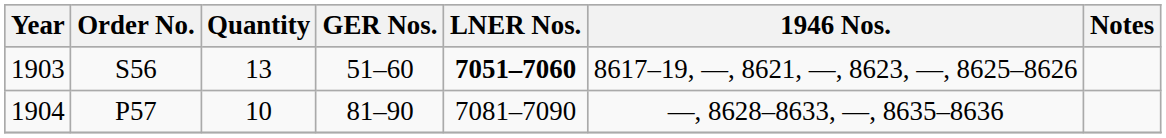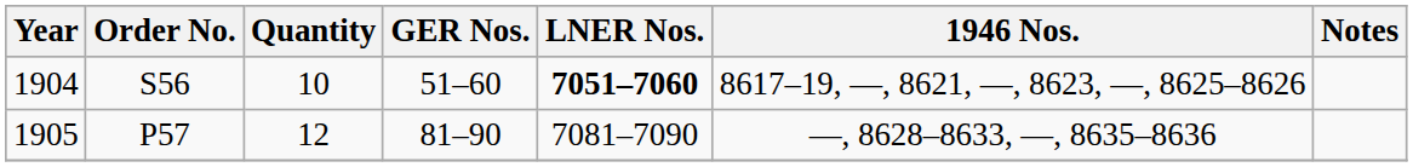S56 | Year: 1903 -> 1904
S56 | Quantity: 13 -> 10
P57 | Year: 1904 -> 1905
P57 | Quantity: 10 -> 12
